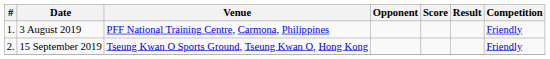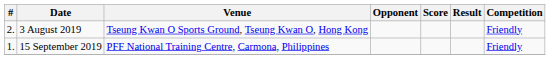3 August 2019 | #: 1. -> 2.
3 August 2019 | Venue: PFF National Training Centre, Carmona, Philippines -> Tseung Kwan O Sports Ground, Tseung Kwan O, Hong Kong
15 September 2019 | #: 2. -> 1.
15 September 2019 | Venue: Tseung Kwan O Sports Ground, Tseung Kwan O, Hong Kong -> PFF National Training Centre, Carmona, Philippines
